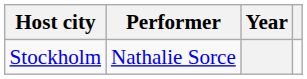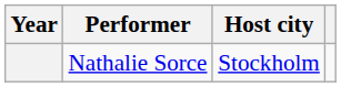columns swapped: Year <-> Host city
